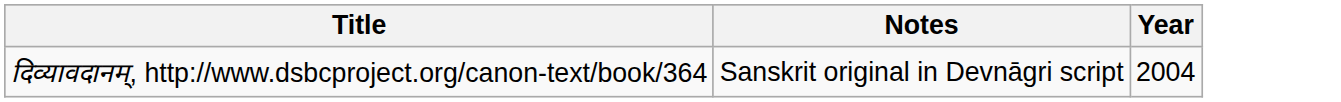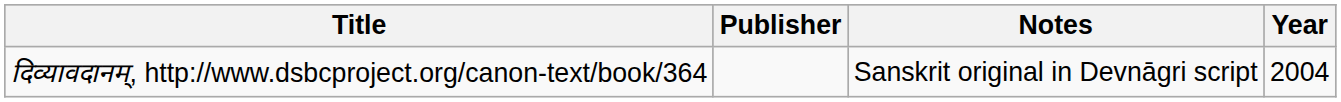+ column: Publisher
